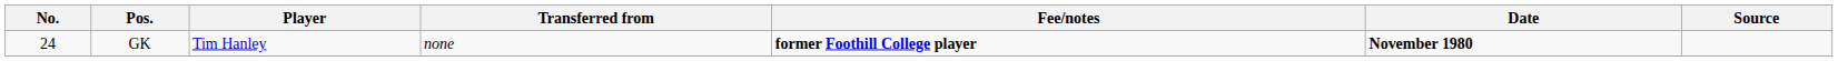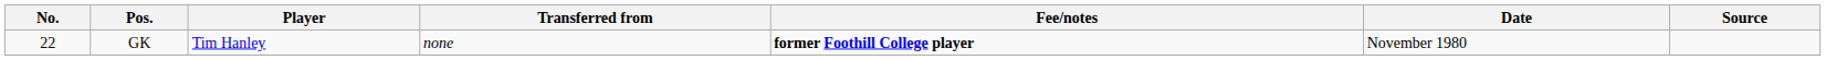GK | No.: 24 -> 22
GK | Date: bold -> normal
